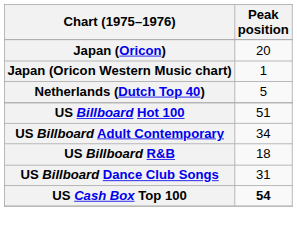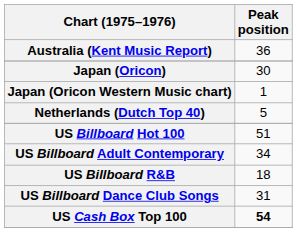+ row: Australia (Kent Music Report) | 36
Japan (Oricon) | Peak position: 20 -> 30
